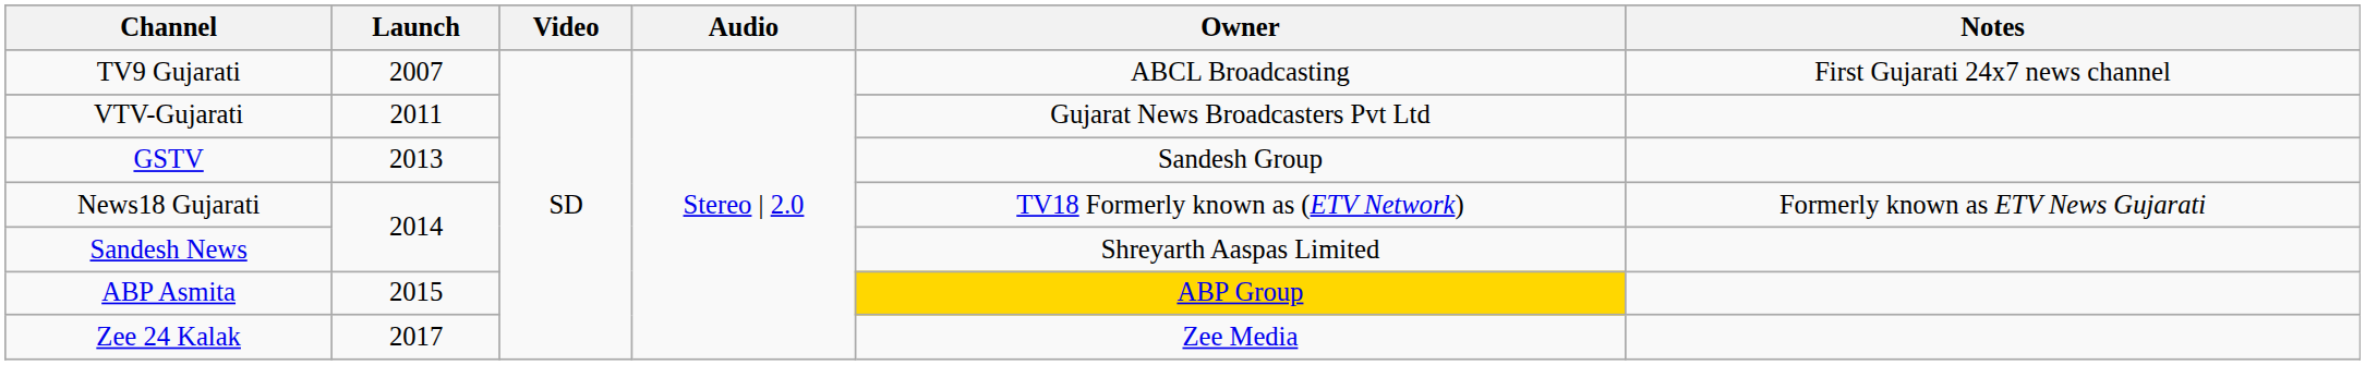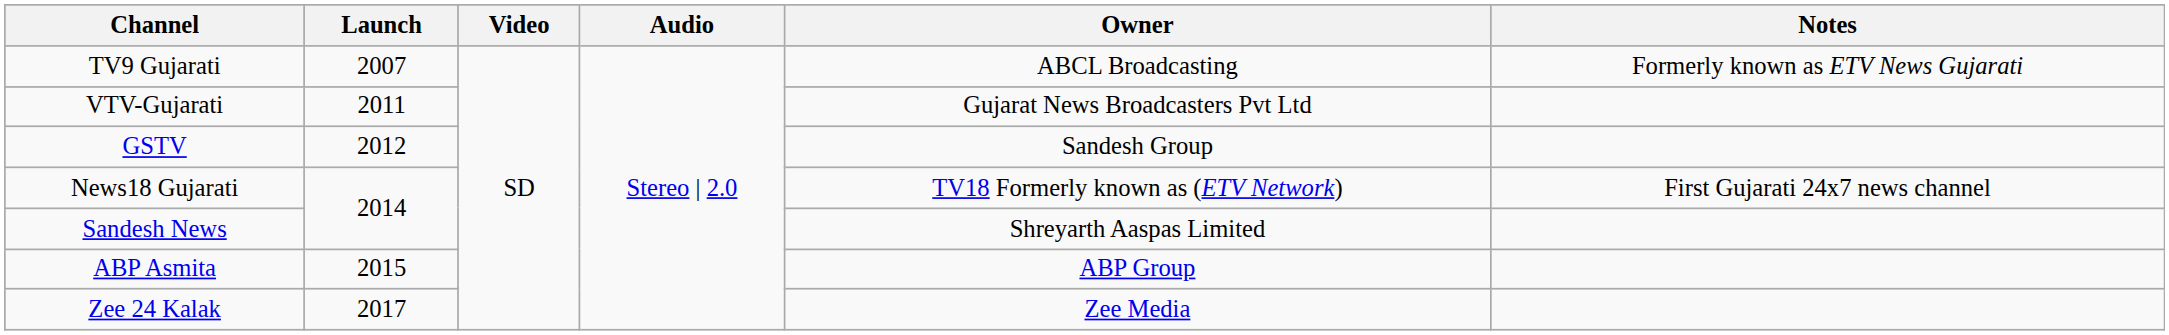TV9 Gujarati | Notes: First Gujarati 24x7 news channel -> Formerly known as ETV News Gujarati
GSTV | Launch: 2013 -> 2012
News18 Gujarati | Notes: Formerly known as ETV News Gujarati -> First Gujarati 24x7 news channel
ABP Asmita | Owner: gold background -> no background
